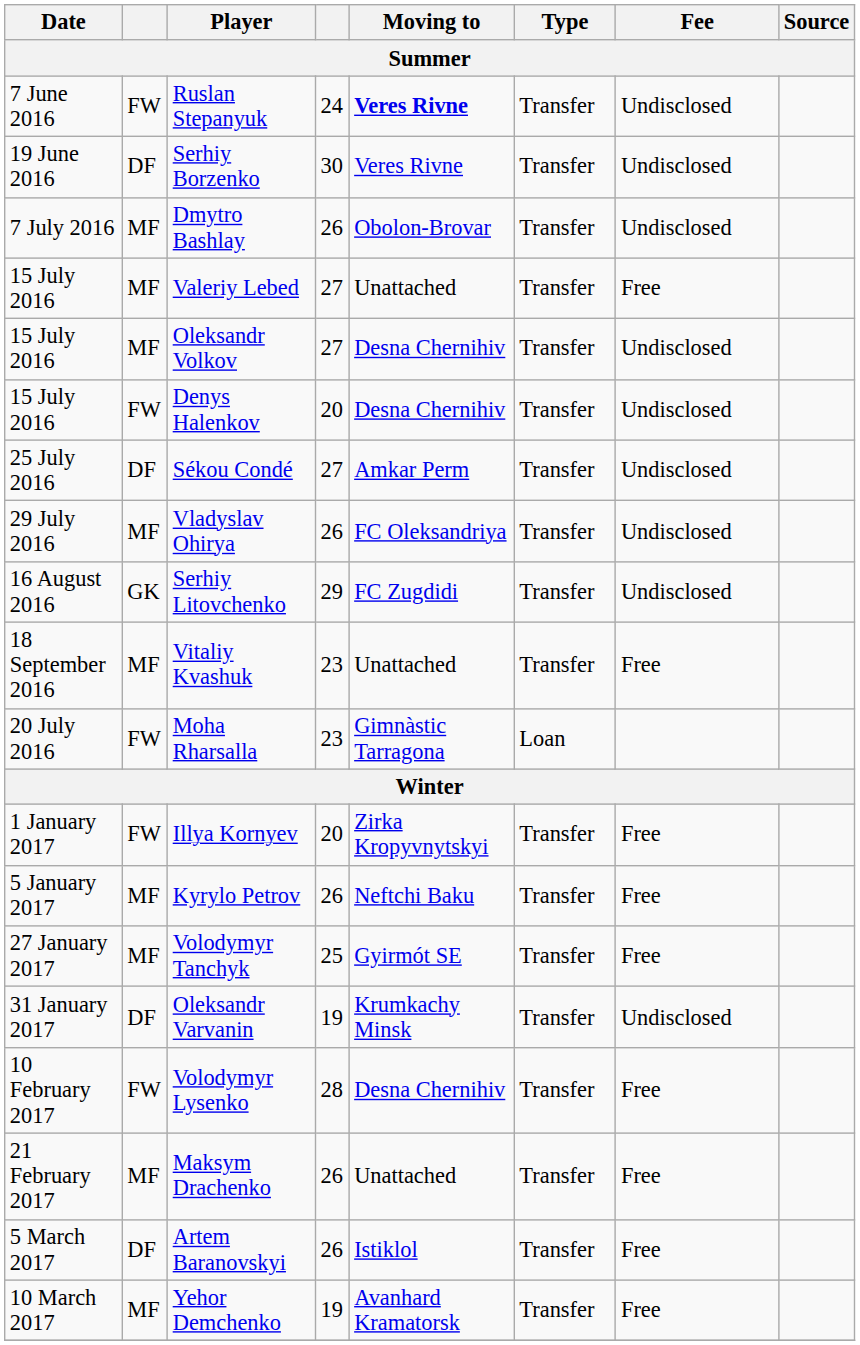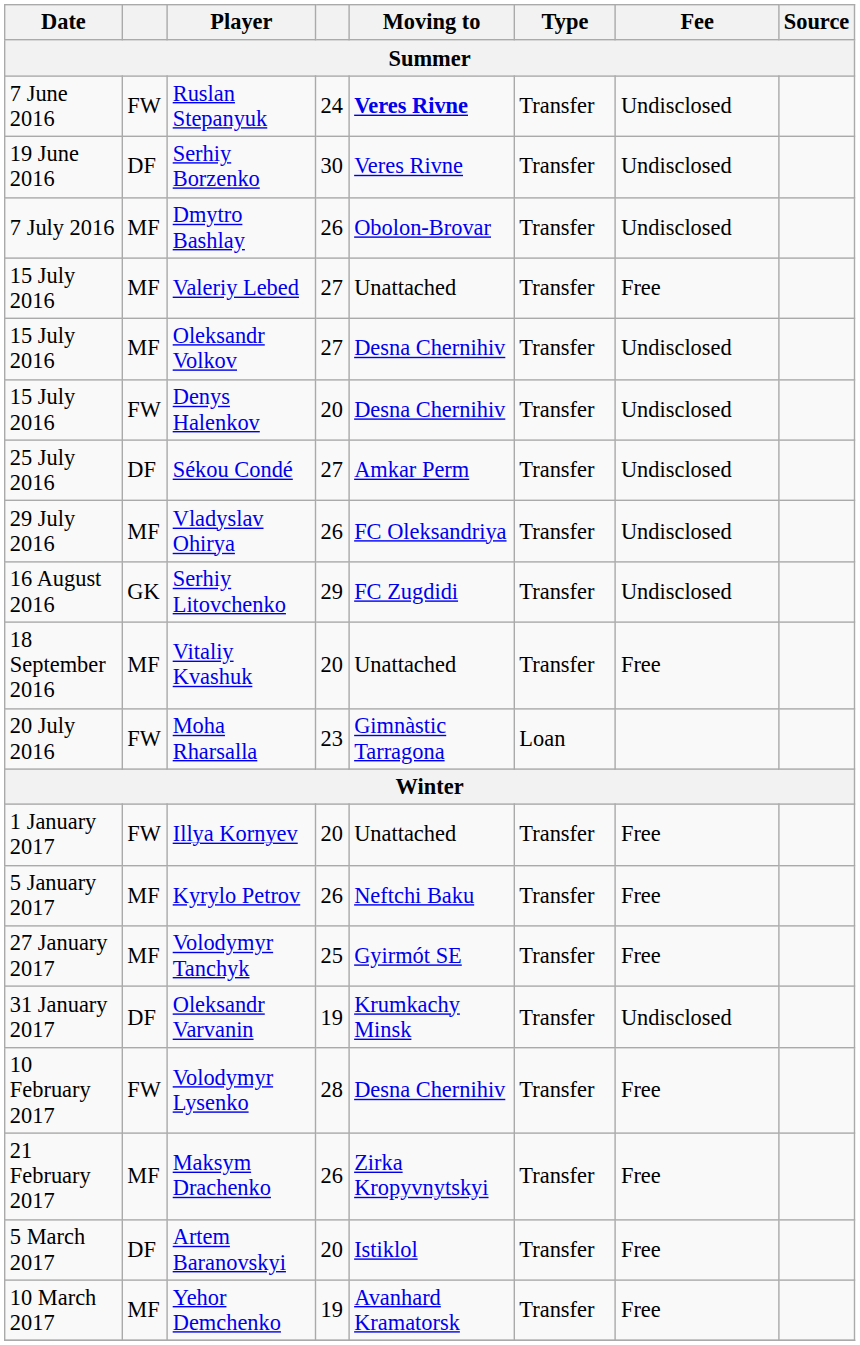Vitaliy Kvashuk | column 4: 23 -> 20
Illya Kornyev | Moving to: Zirka Kropyvnytskyi -> Unattached
Maksym Drachenko | Moving to: Unattached -> Zirka Kropyvnytskyi
Artem Baranovskyi | column 4: 26 -> 20
